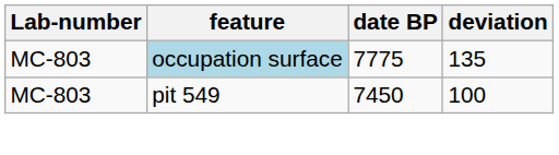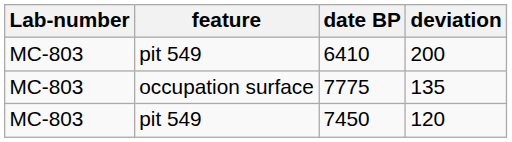+ row: MC-803 | pit 549 | 6410 | 200
7775 | feature: lightblue background -> no background
7450 | deviation: 100 -> 120
